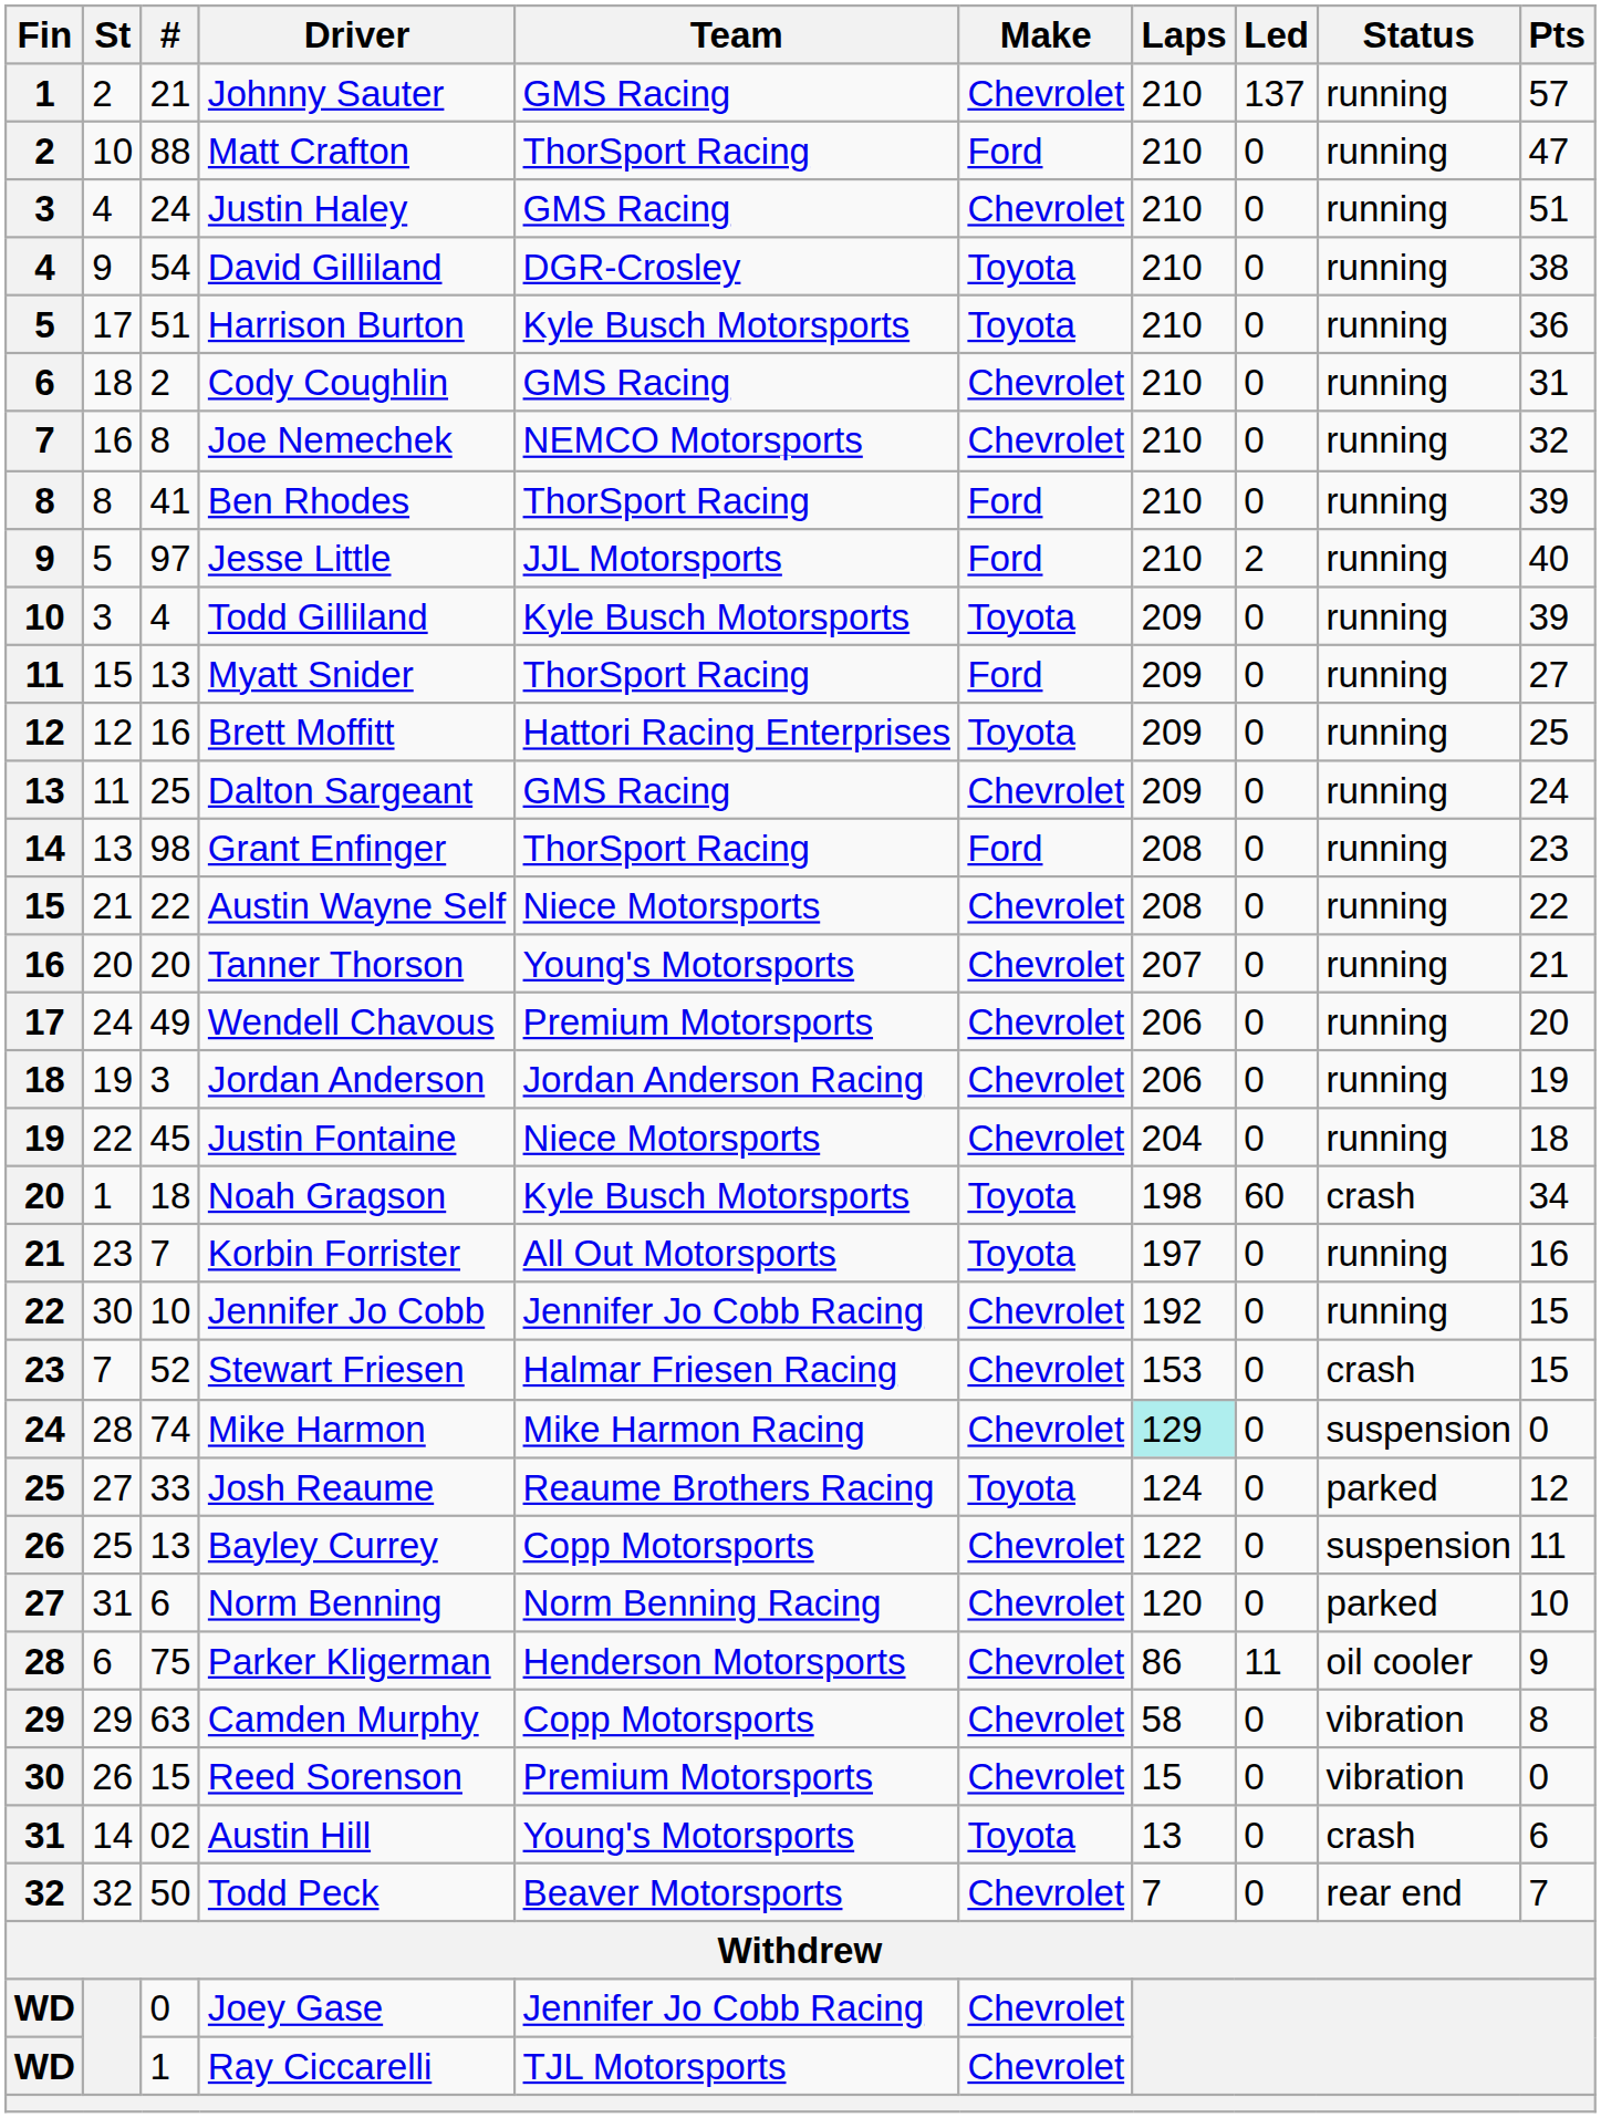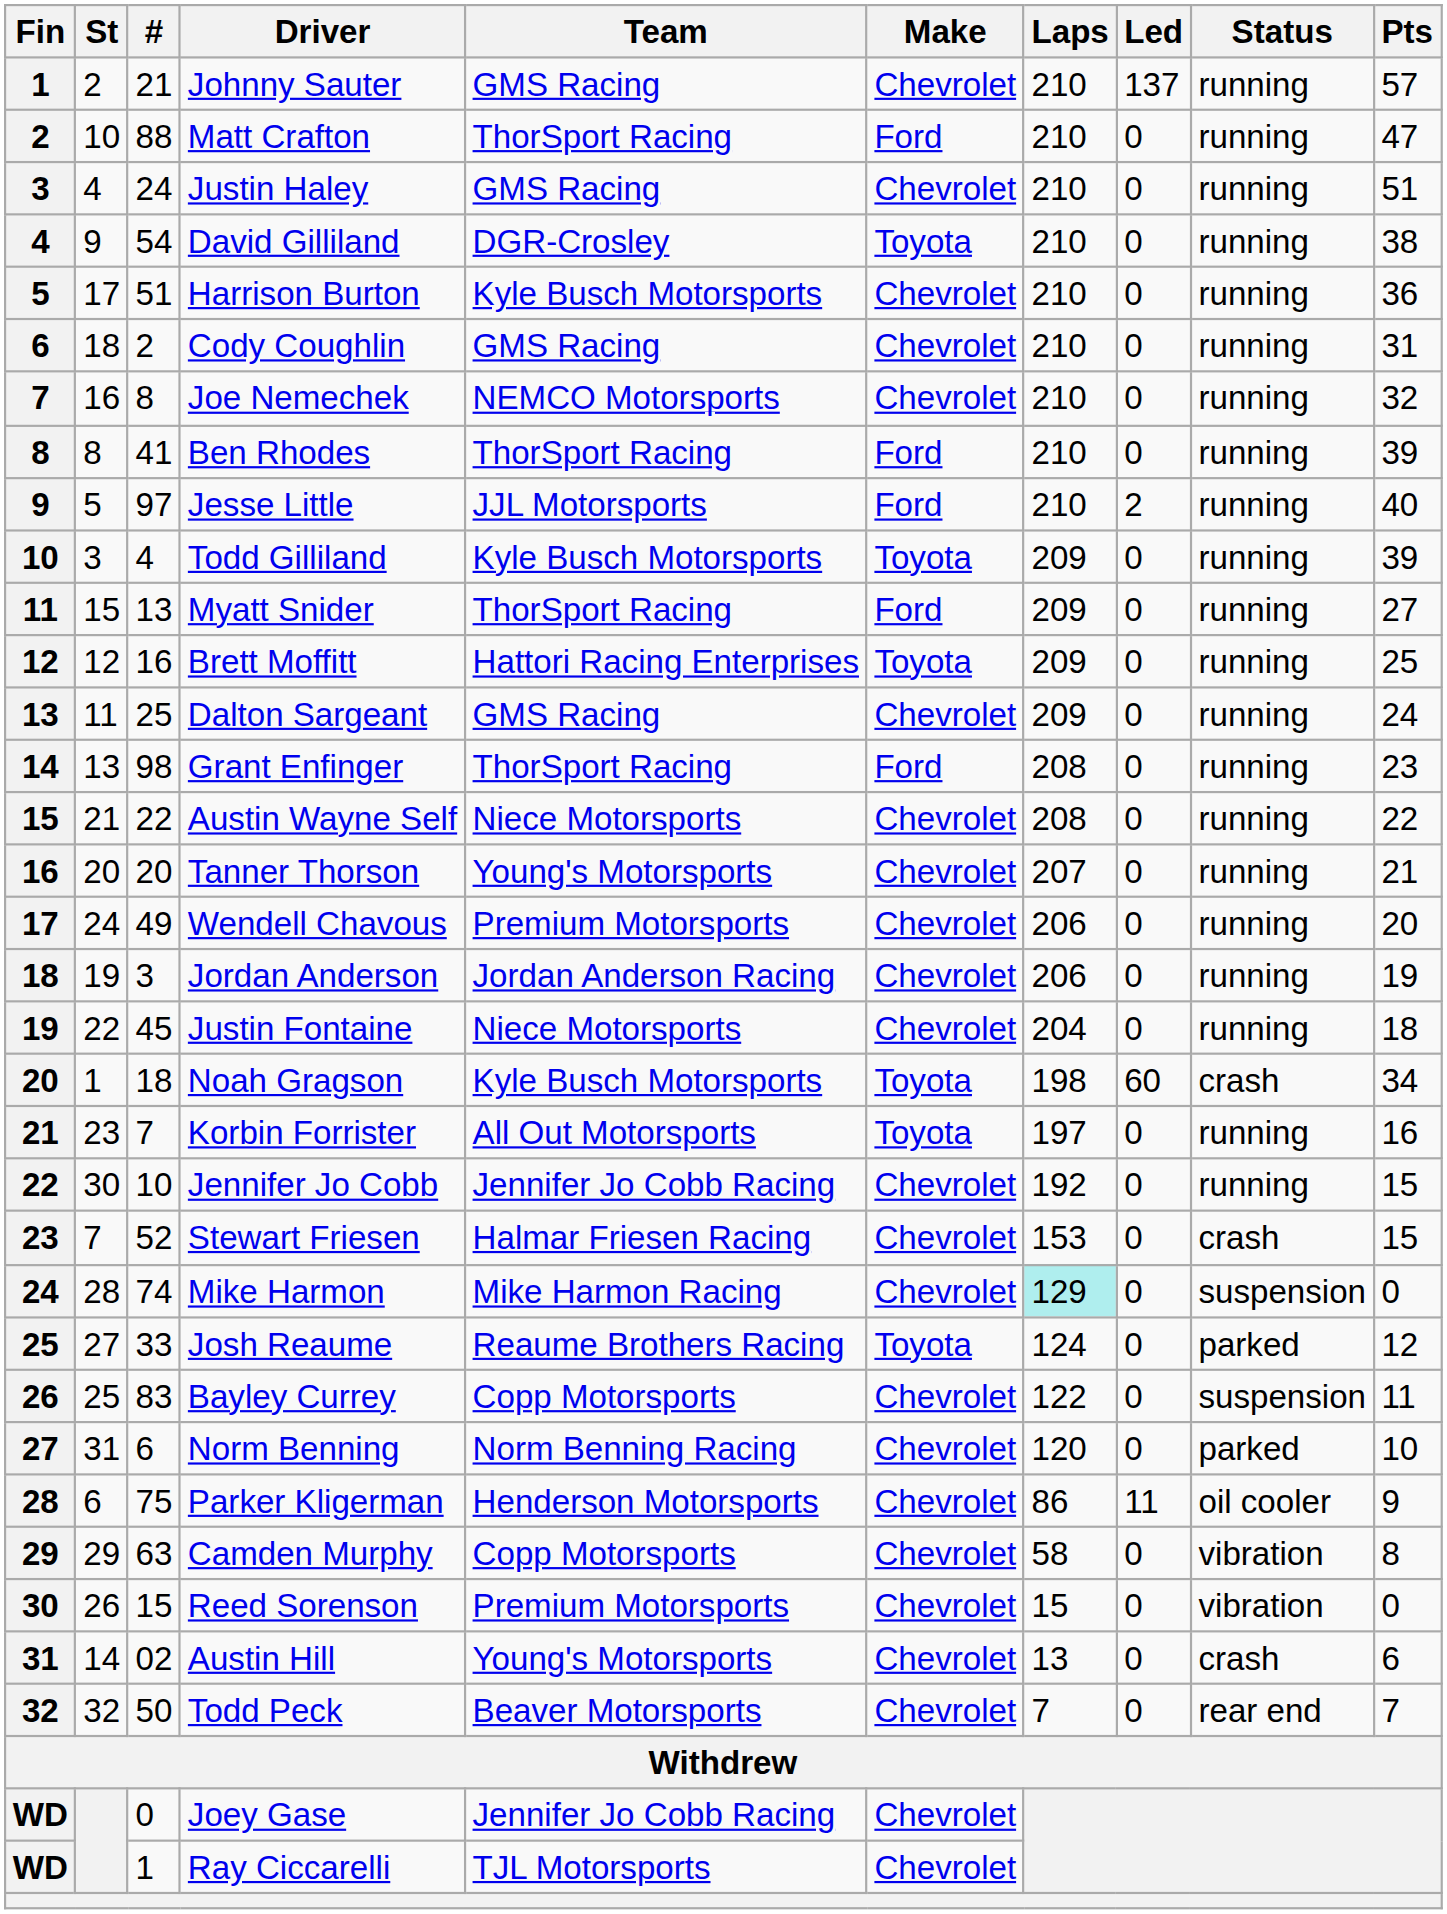Harrison Burton | Make: Toyota -> Chevrolet
Bayley Currey | #: 13 -> 83
Austin Hill | Make: Toyota -> Chevrolet
